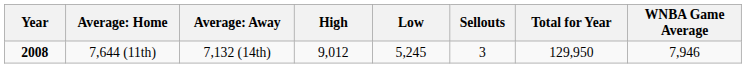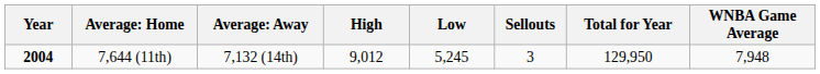7,644 (11th) | Year: 2008 -> 2004
7,644 (11th) | WNBA Game Average: 7,946 -> 7,948
